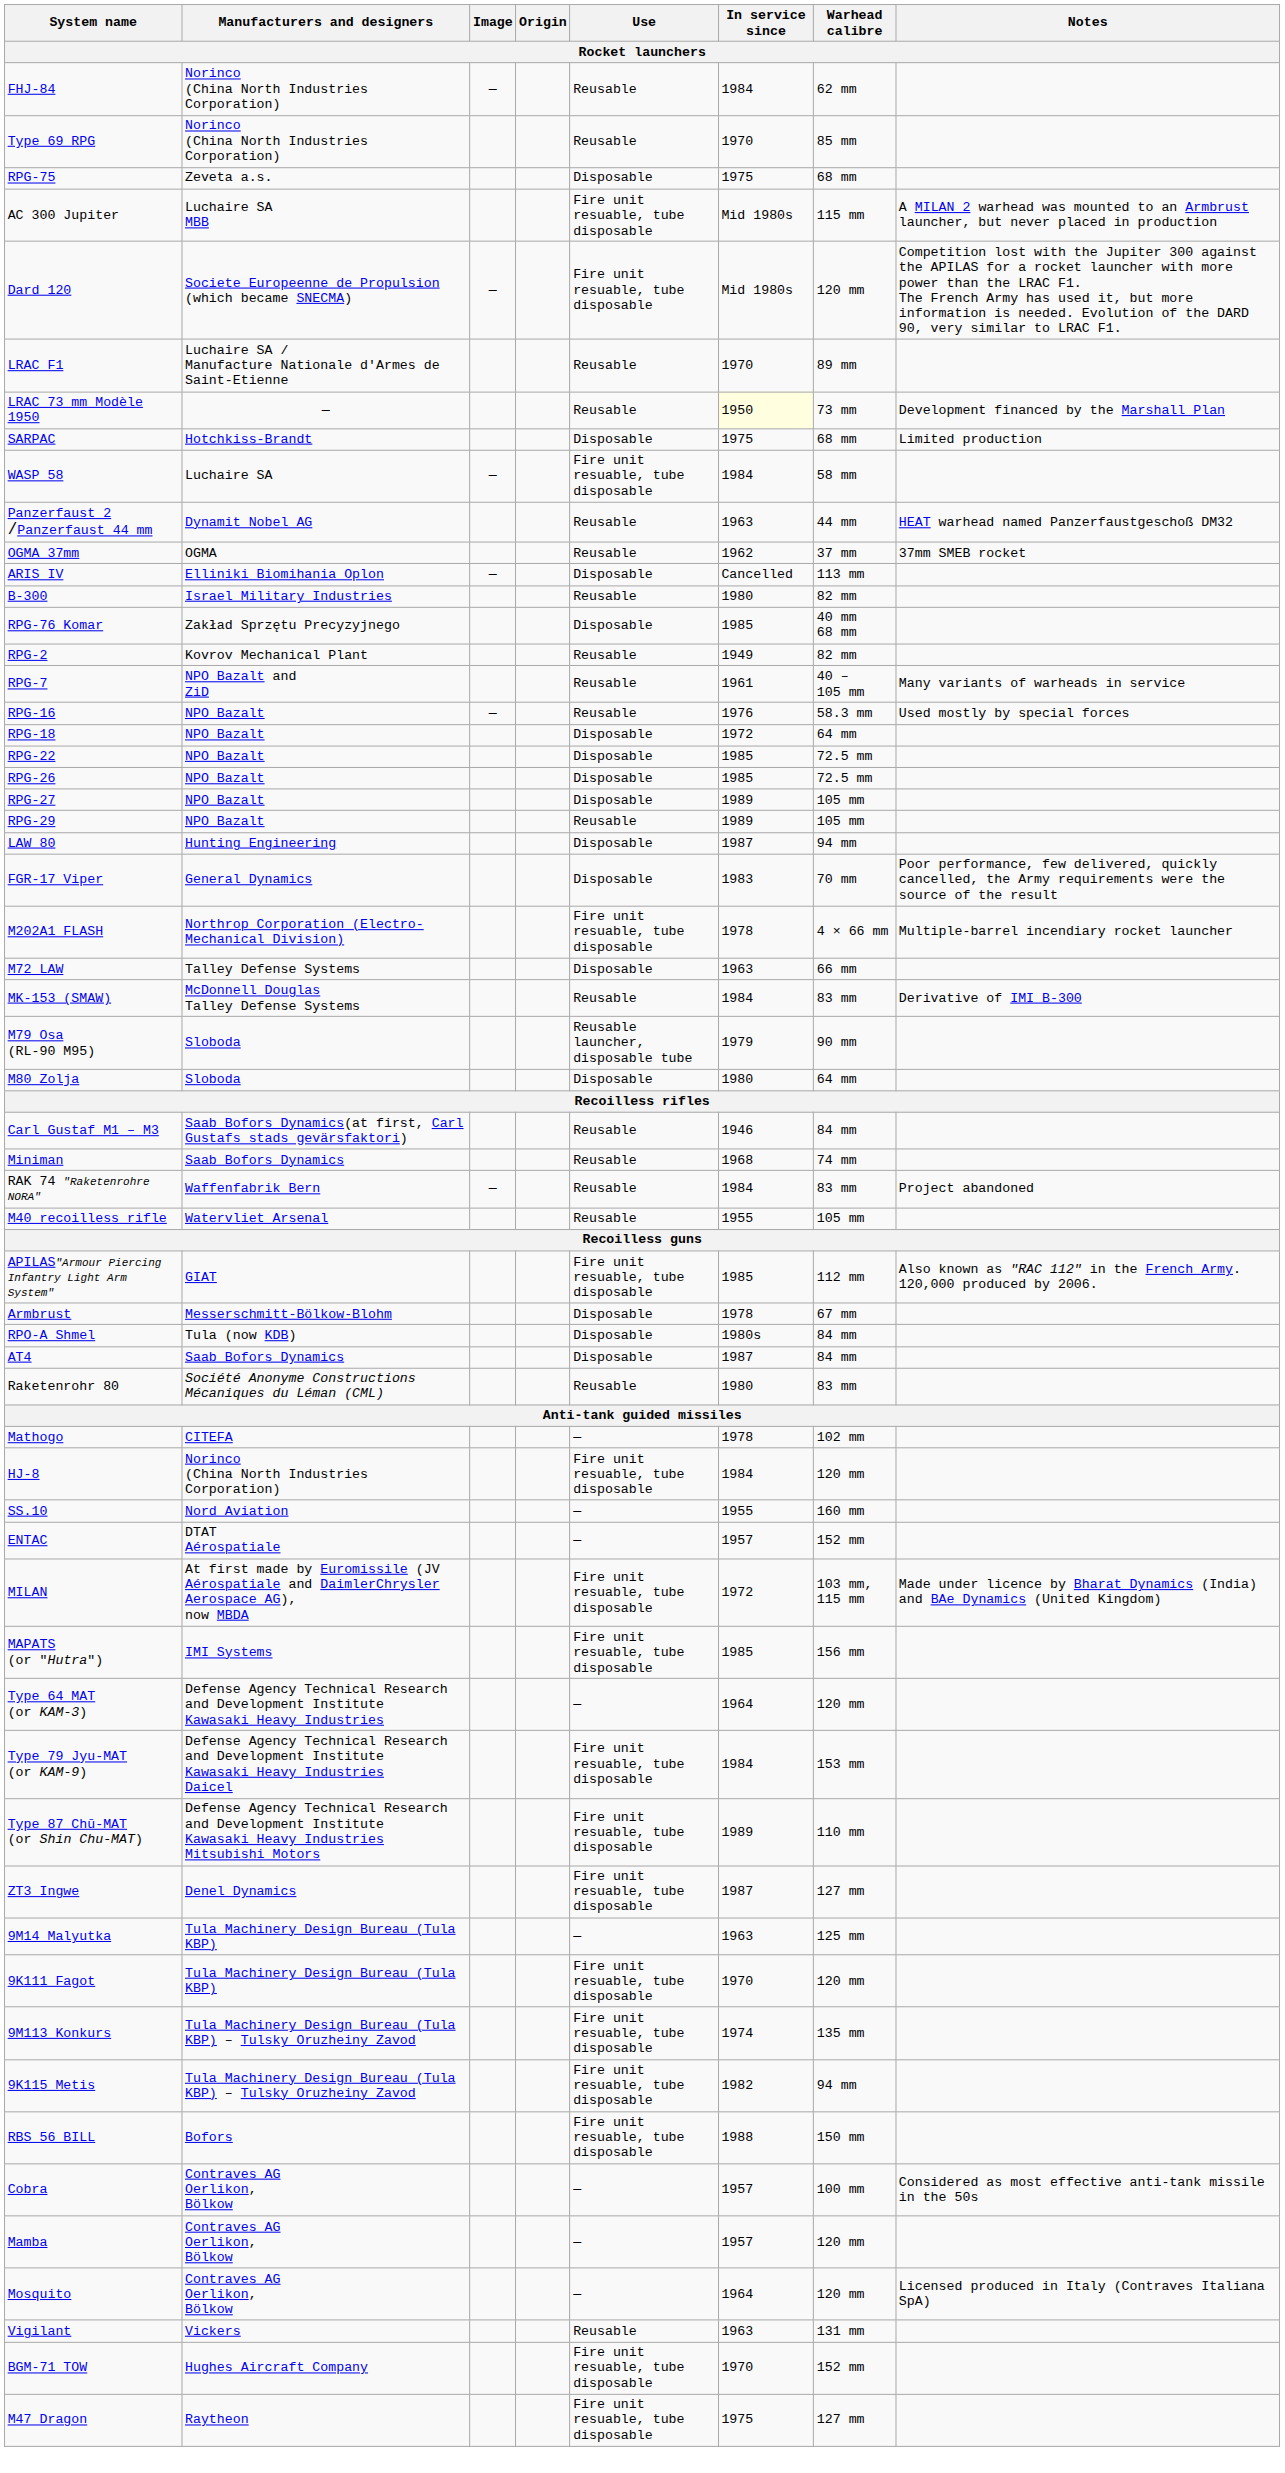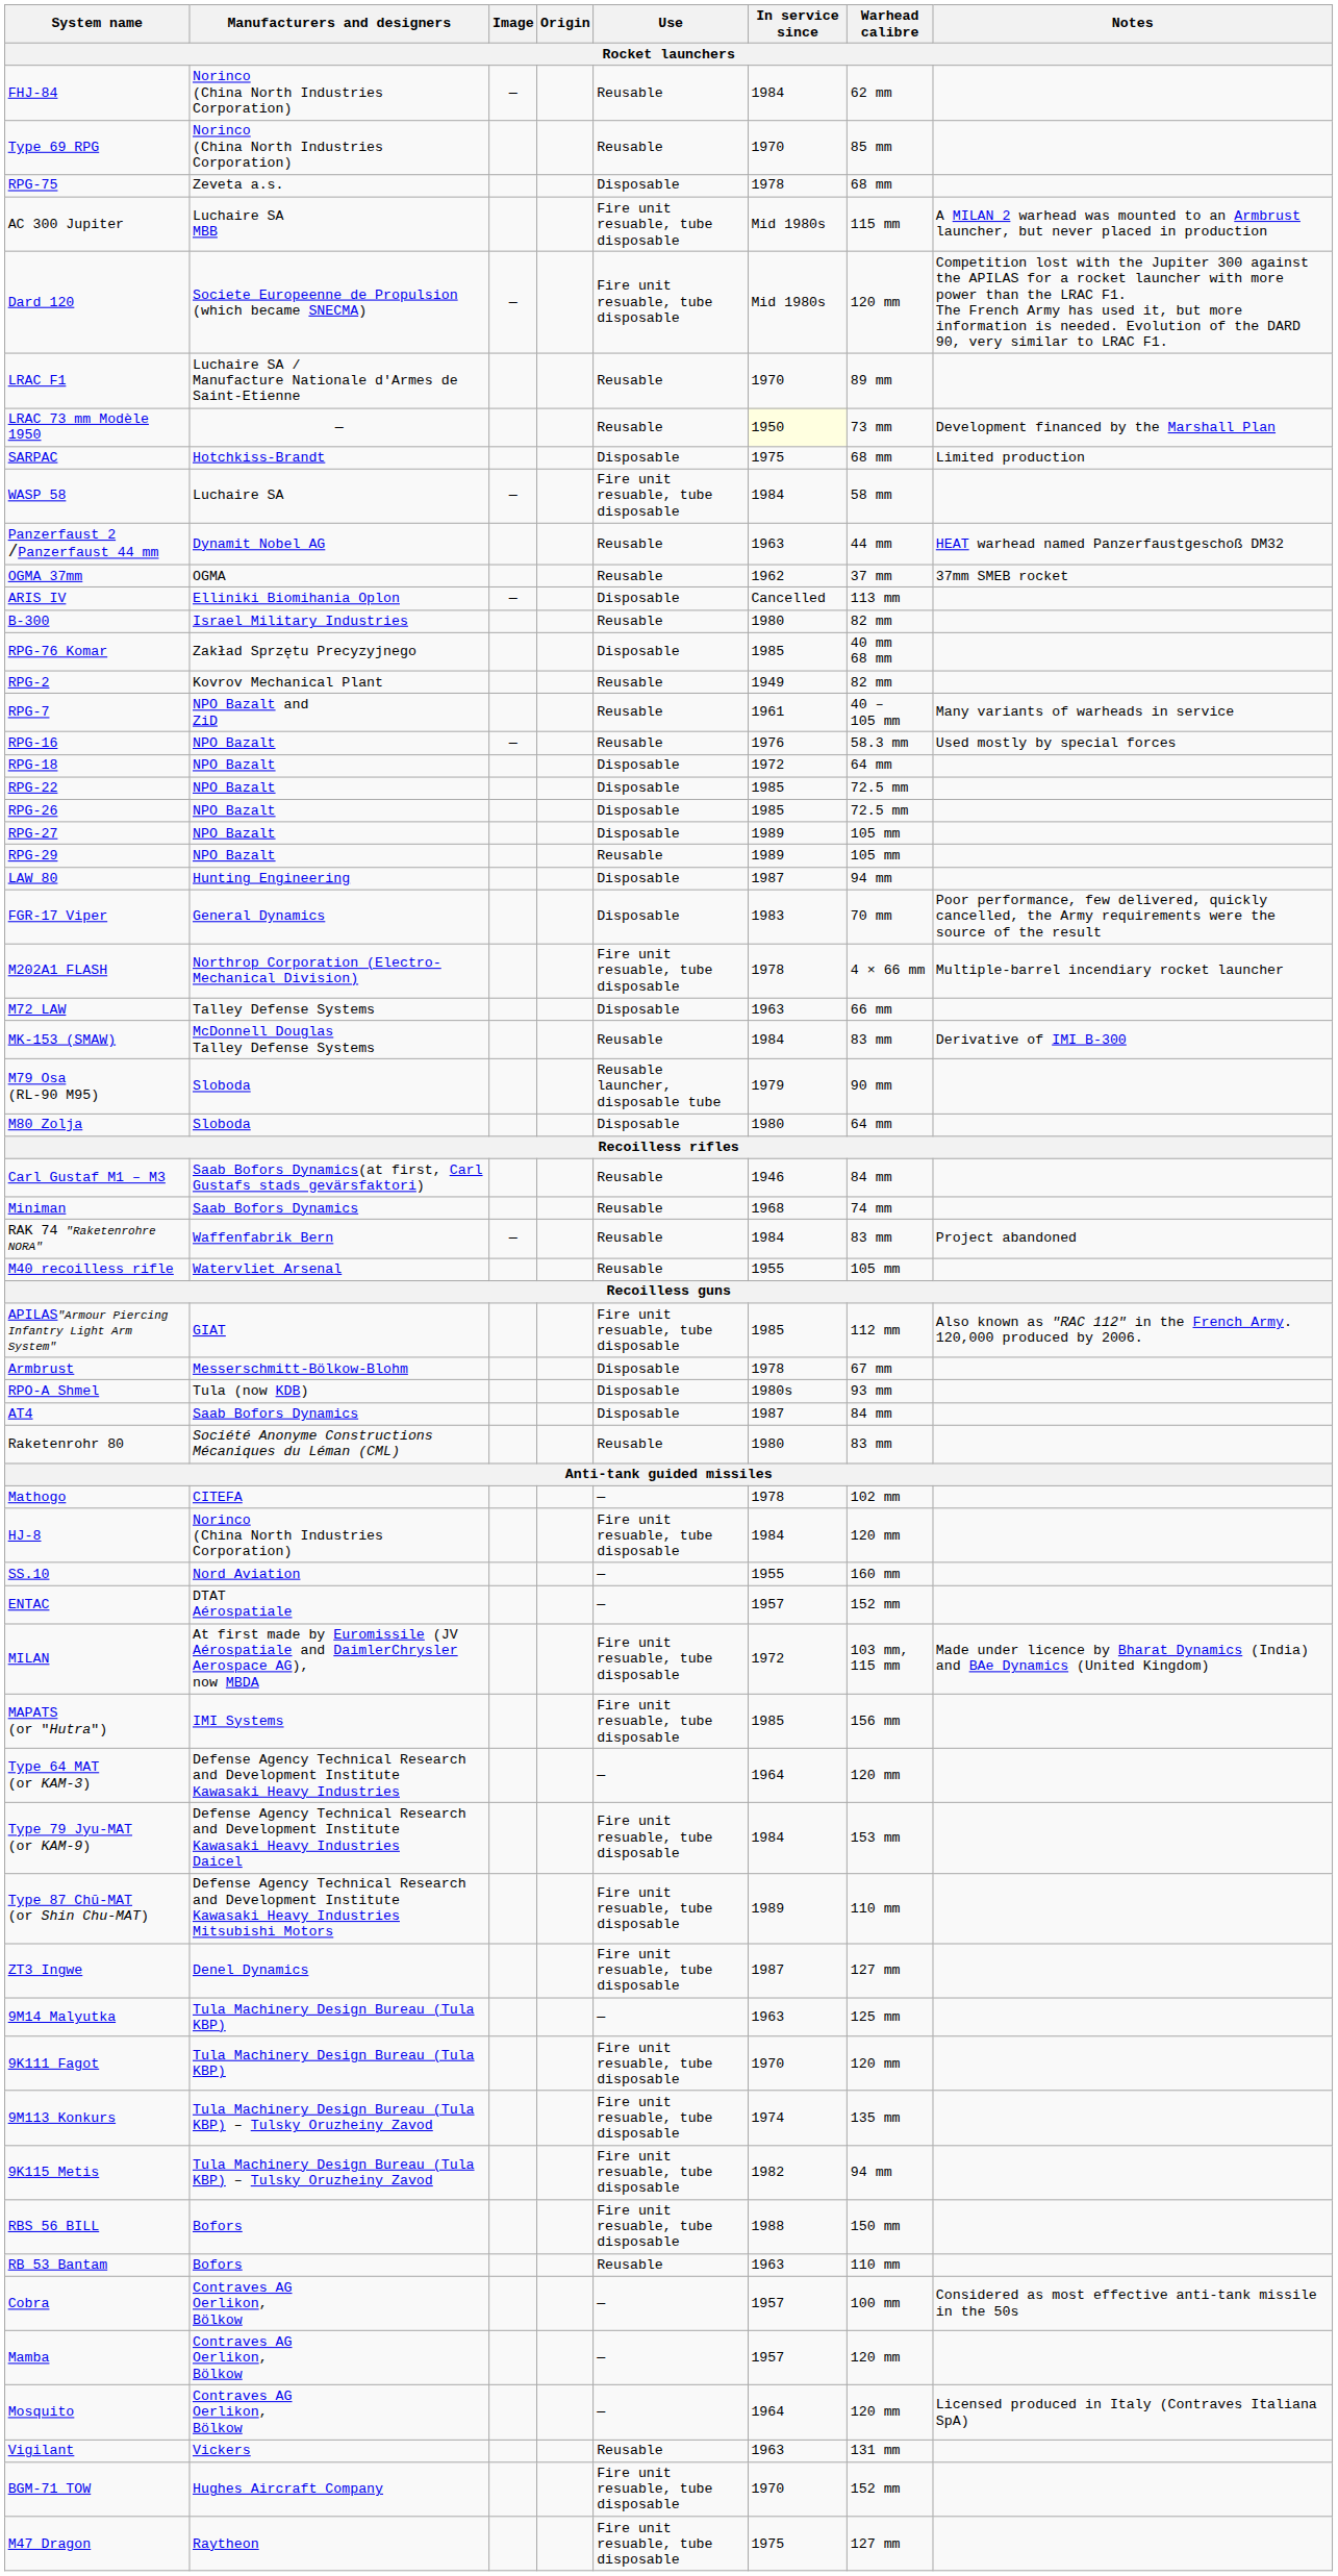RPG-75 | In service since: 1975 -> 1978
RPO-A Shmel | Warhead calibre: 84 mm -> 93 mm
+ row: RB 53 Bantam | Bofors | Reusable | 1963 | 110 mm
